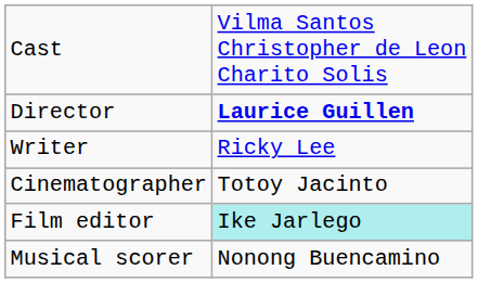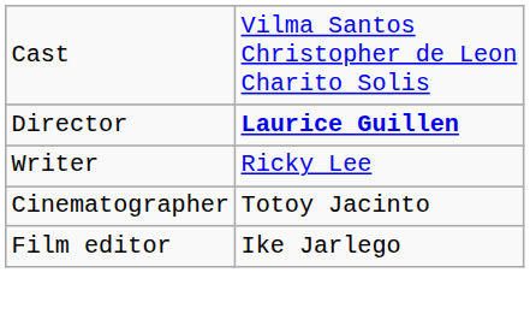Film editor | column 2: paleturquoise background -> no background
- row: Musical scorer | Nonong Buencamino
